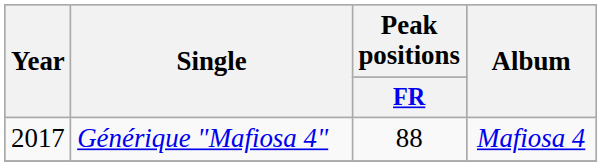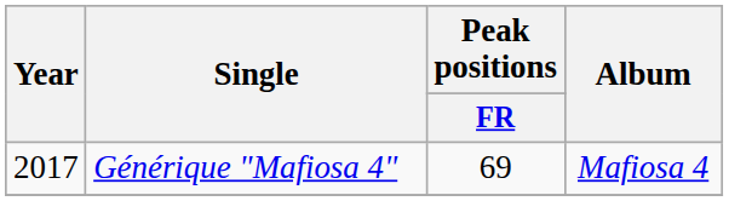Générique "Mafiosa 4" | Peak positions / FR: 88 -> 69
